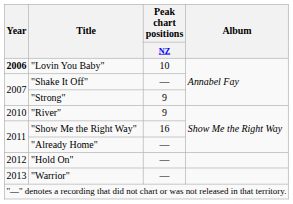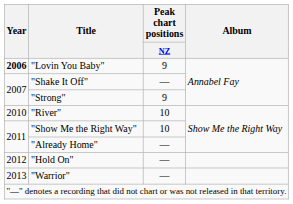"Lovin You Baby" | Peak chart positions / NZ: 10 -> 9
"River" | Peak chart positions / NZ: 9 -> 10
"Show Me the Right Way" | Peak chart positions / NZ: 16 -> 10
